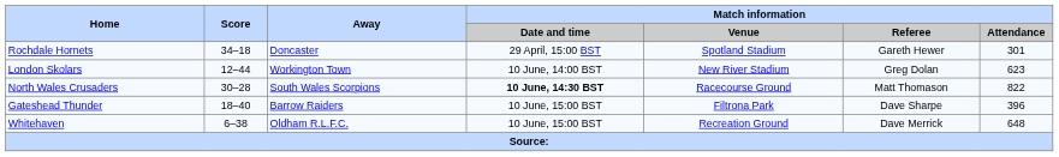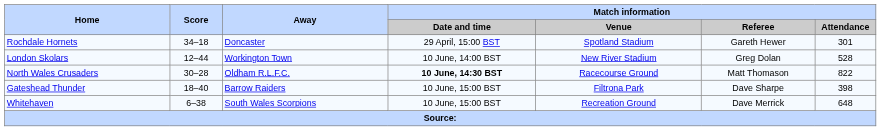London Skolars | Match information / Attendance: 623 -> 528
North Wales Crusaders | Away: South Wales Scorpions -> Oldham R.L.F.C.
Gateshead Thunder | Match information / Attendance: 396 -> 398
Whitehaven | Away: Oldham R.L.F.C. -> South Wales Scorpions
